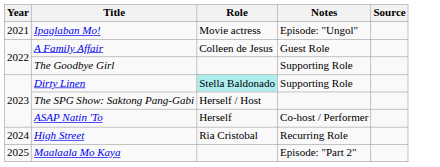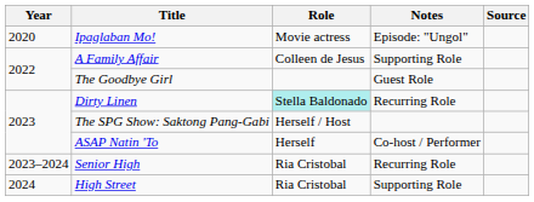Ipaglaban Mo! | Year: 2021 -> 2020
A Family Affair | Notes: Guest Role -> Supporting Role
The Goodbye Girl | Notes: Supporting Role -> Guest Role
Dirty Linen | Notes: Supporting Role -> Recurring Role
+ row: 2023–2024 | Senior High | Ria Cristobal | Recurring Role
High Street | Notes: Recurring Role -> Supporting Role
- row: 2025 | Maalaala Mo Kaya | Episode: "Part 2"
